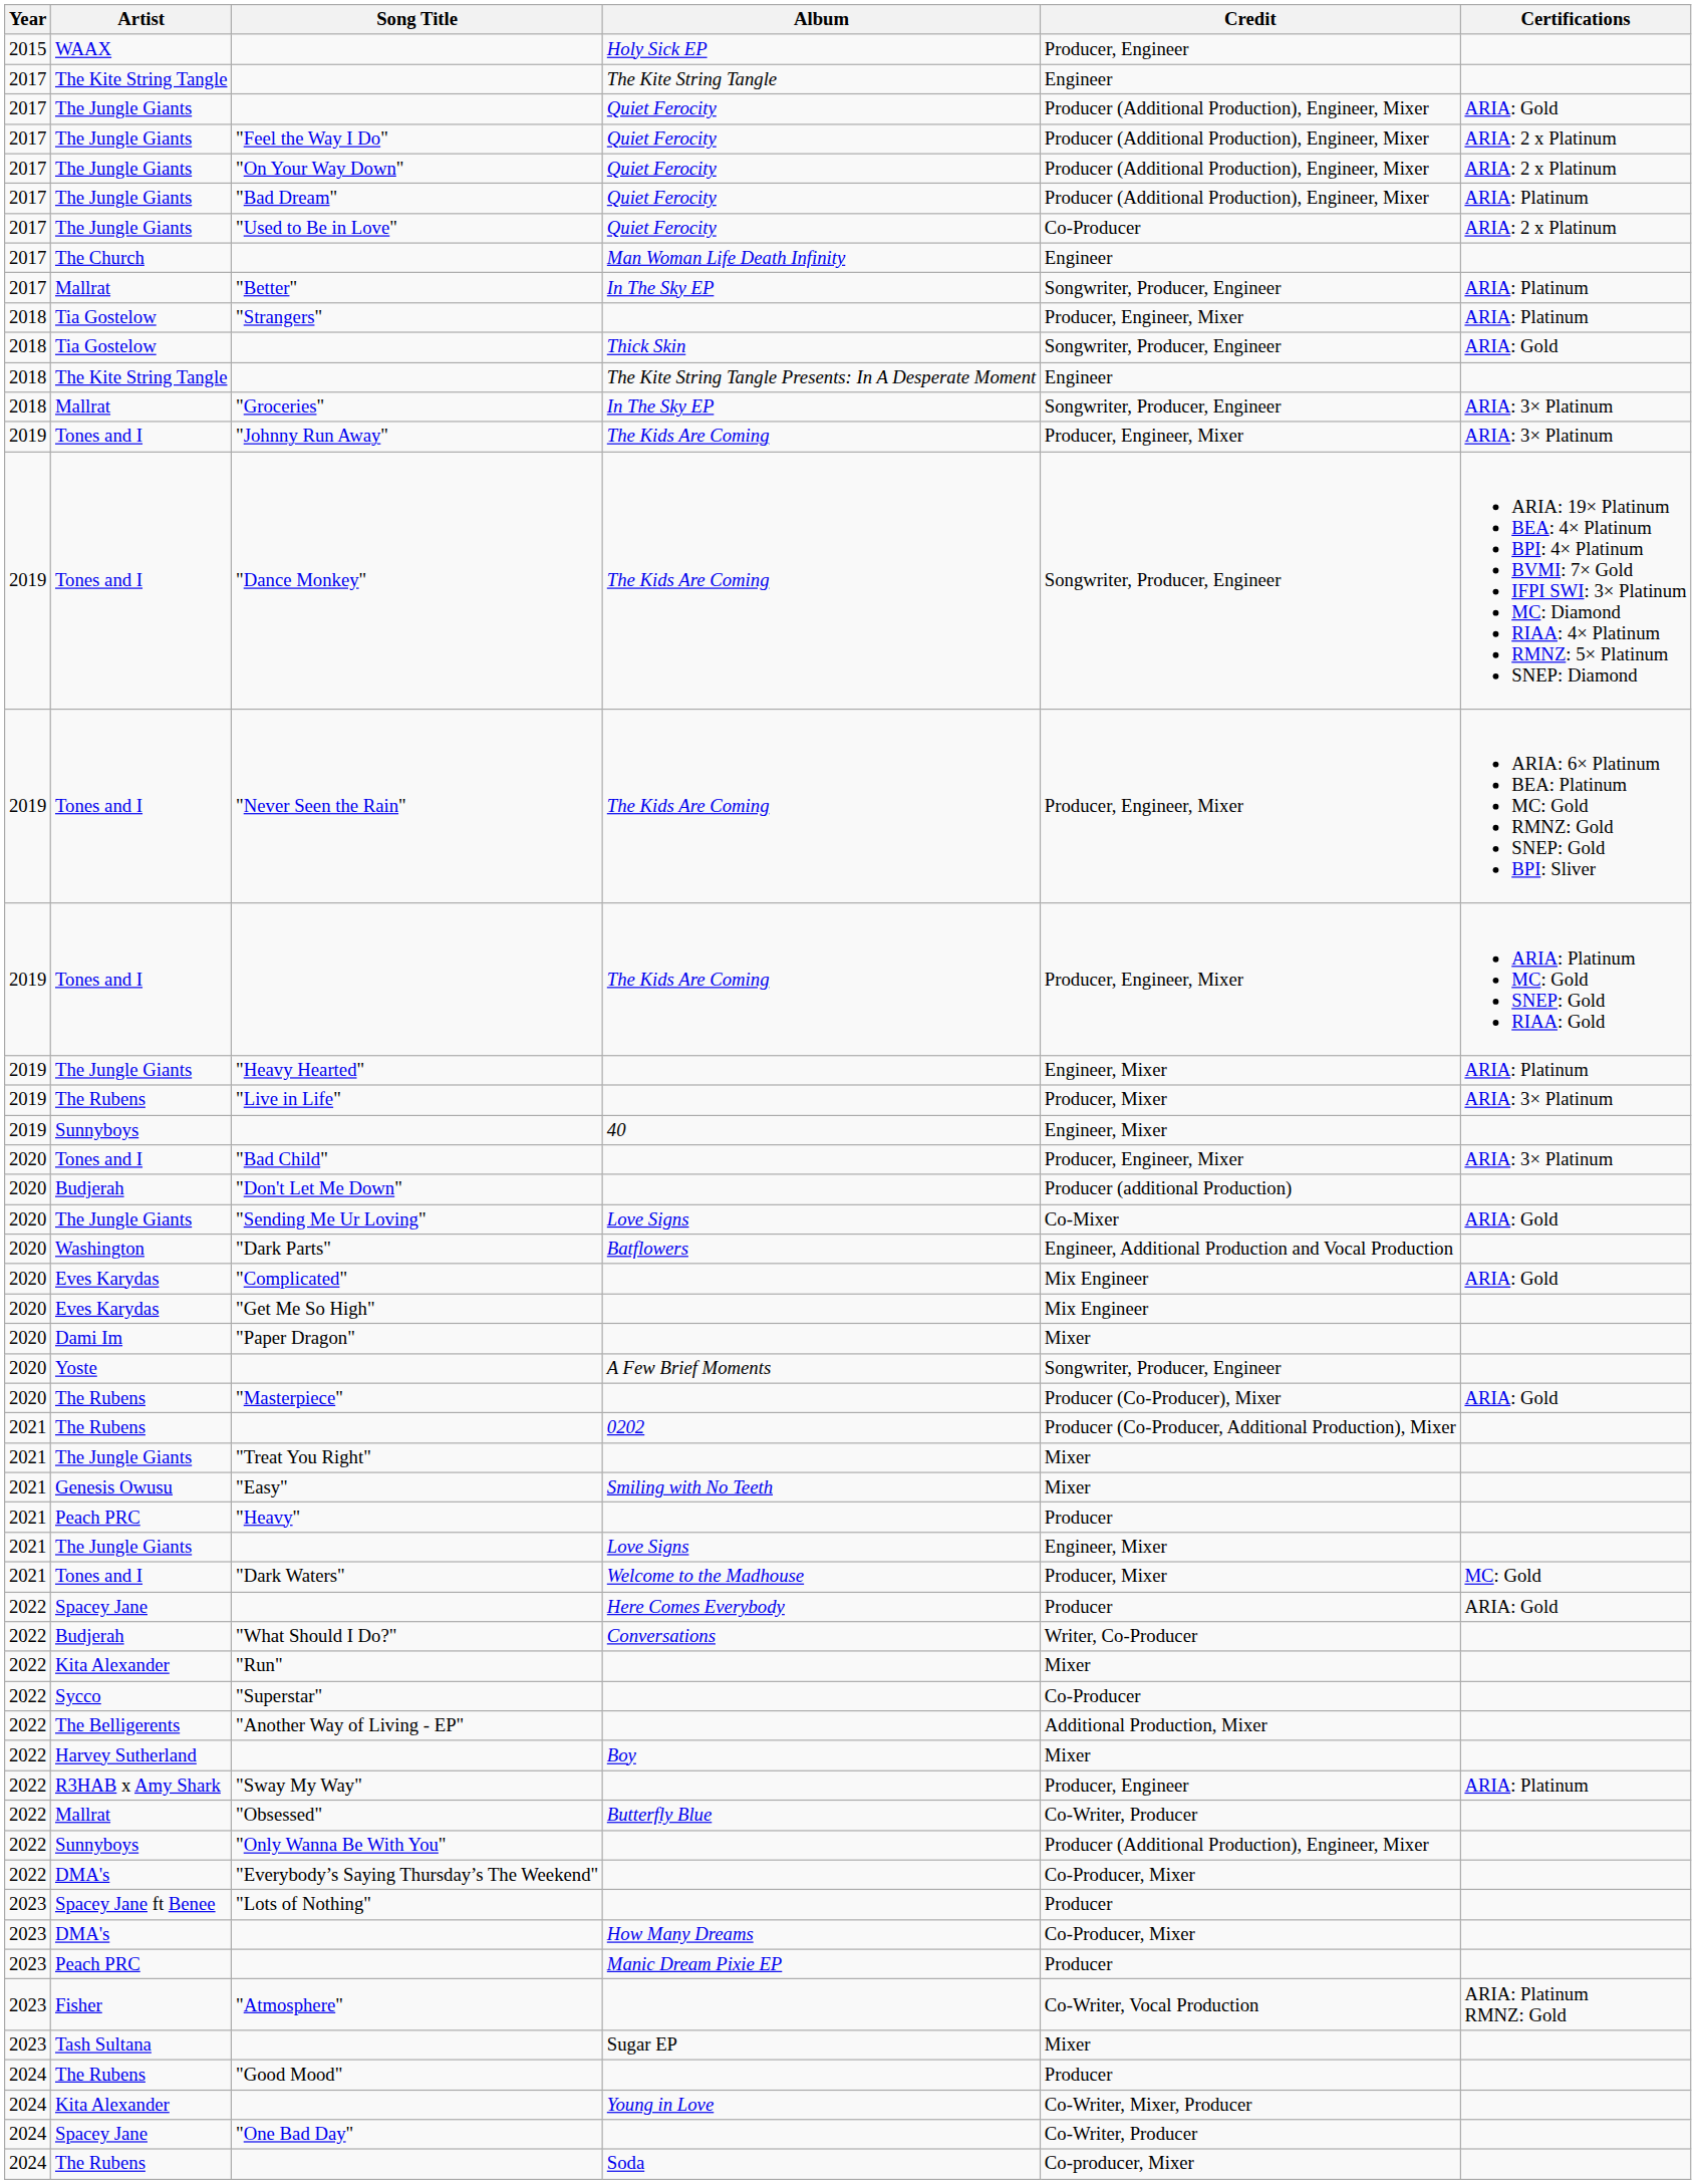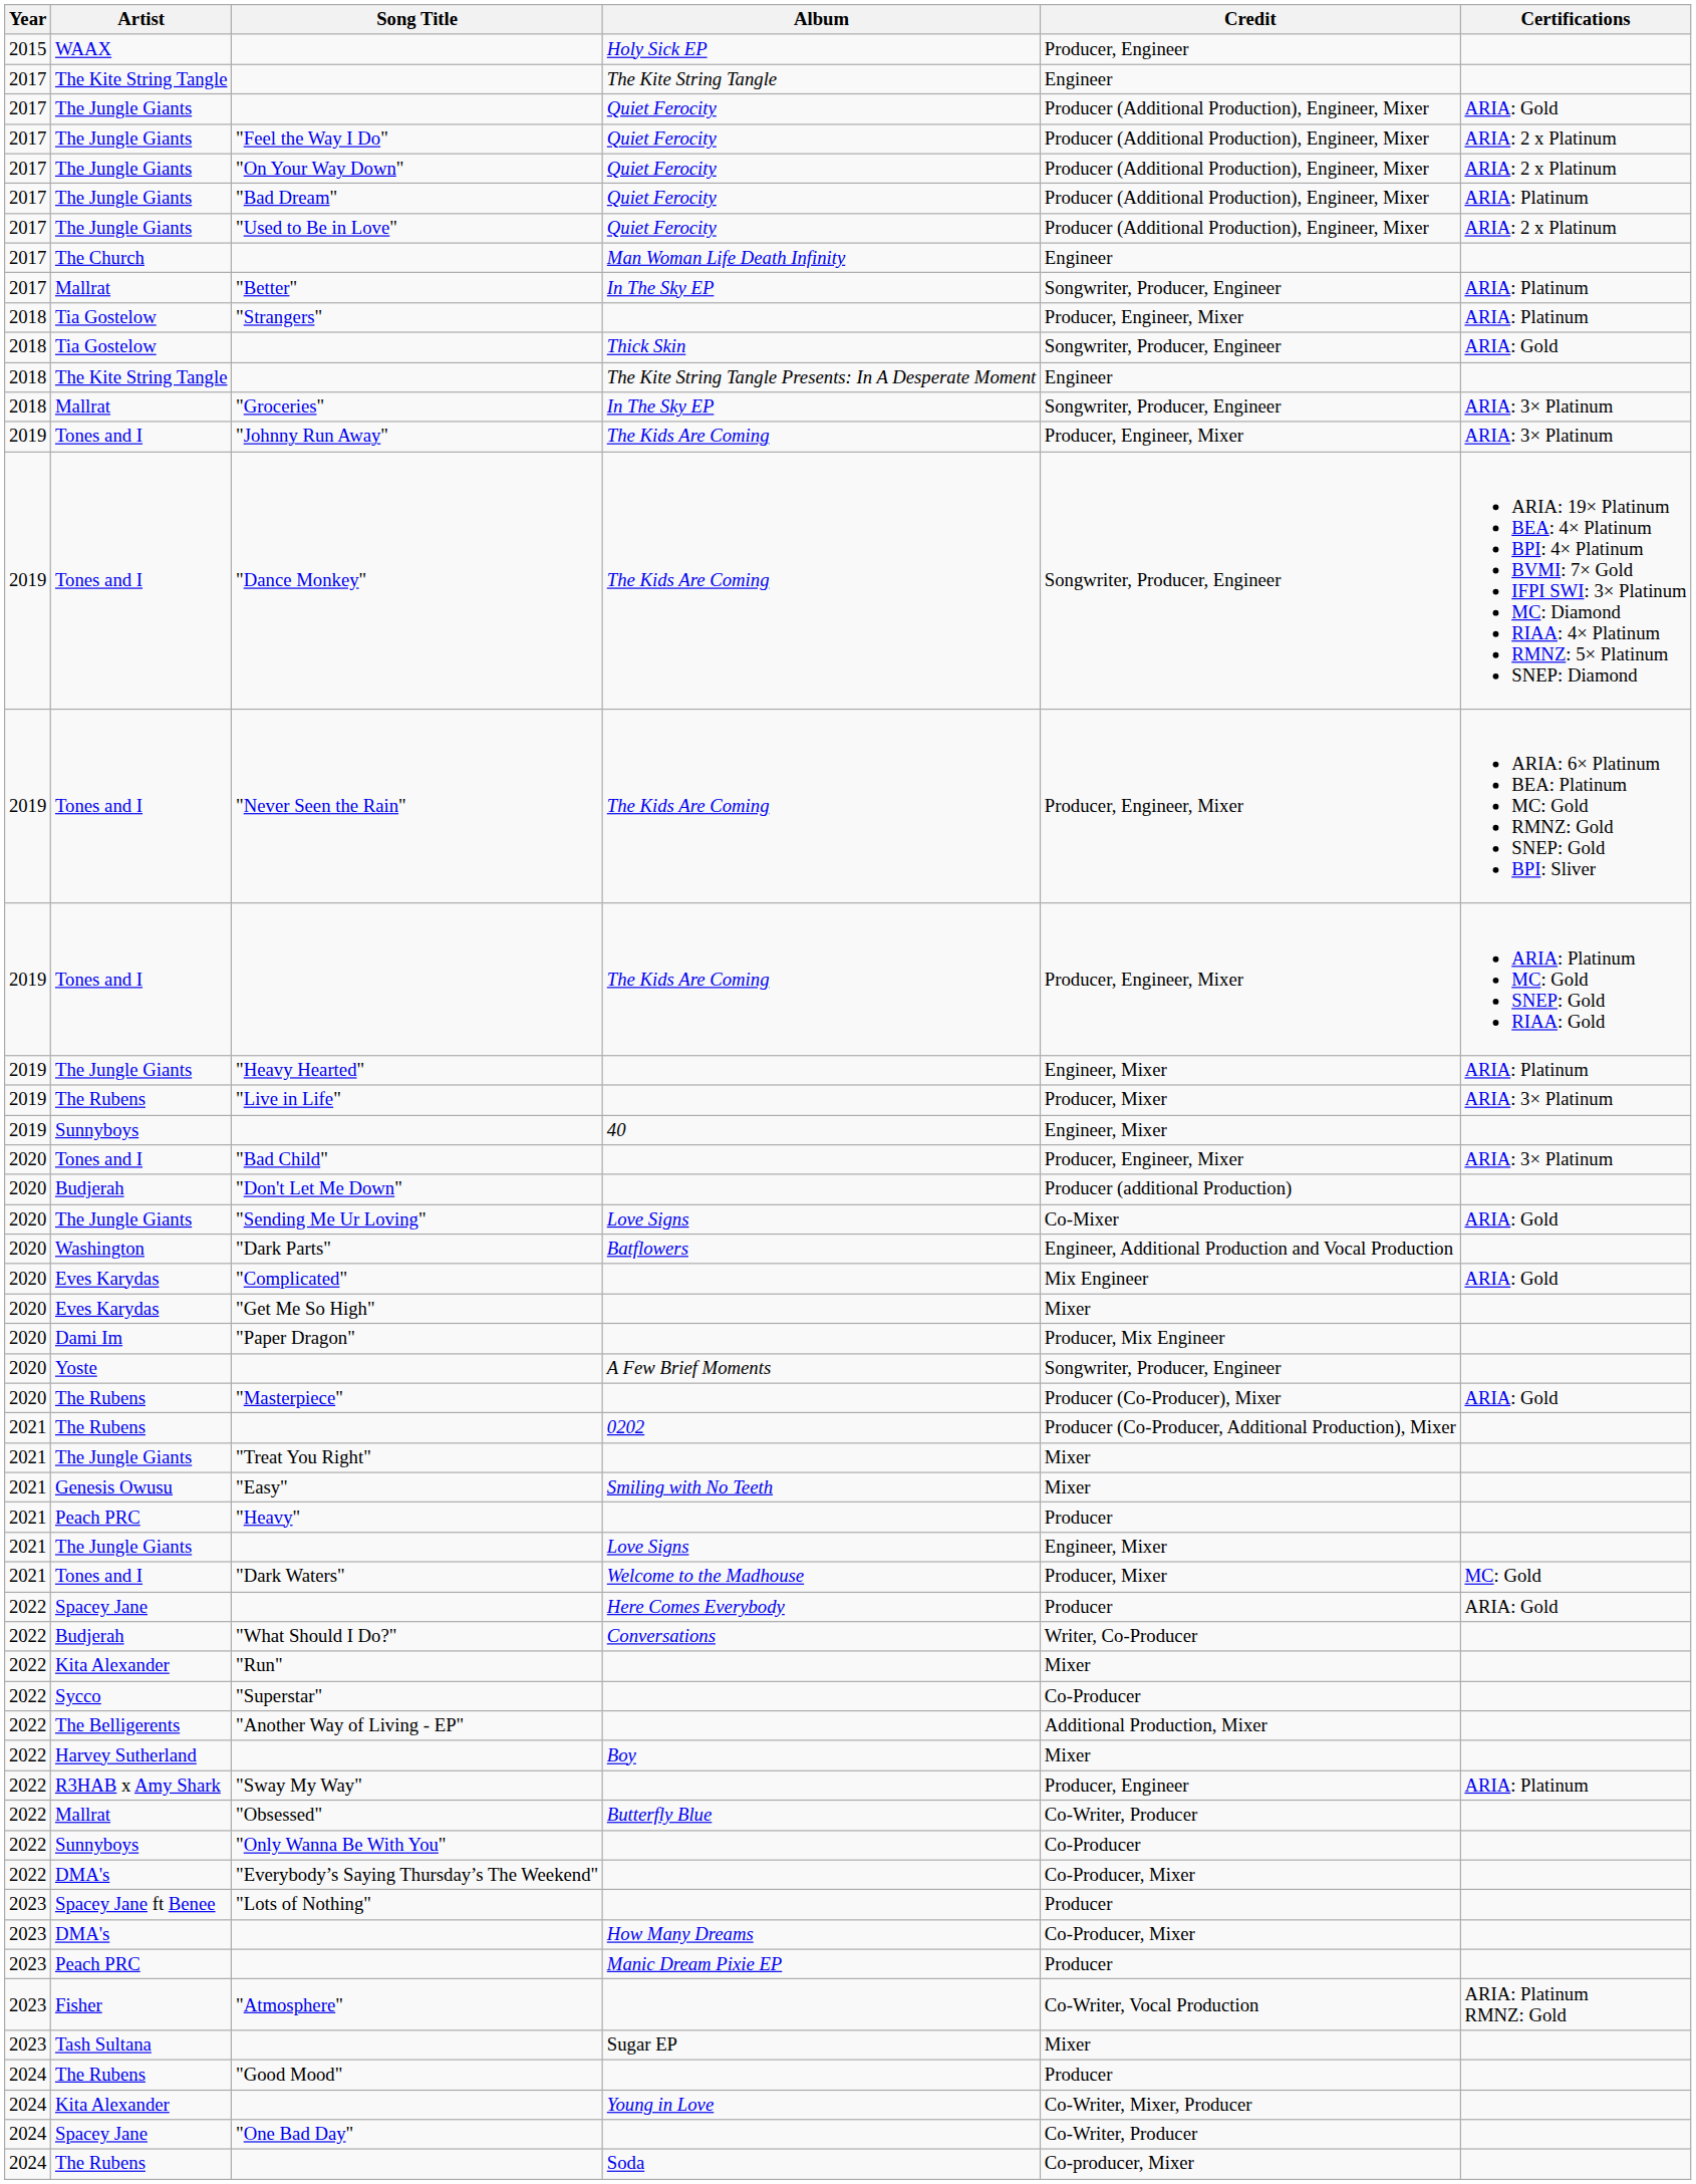"Used to Be in Love" | Credit: Co-Producer -> Producer (Additional Production), Engineer, Mixer
"Get Me So High" | Credit: Mix Engineer -> Mixer
"Paper Dragon" | Credit: Mixer -> Producer, Mix Engineer
"Only Wanna Be With You" | Credit: Producer (Additional Production), Engineer, Mixer -> Co-Producer
